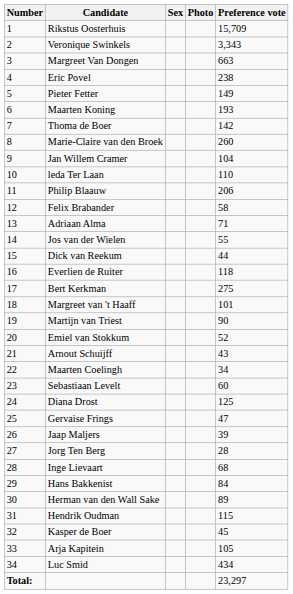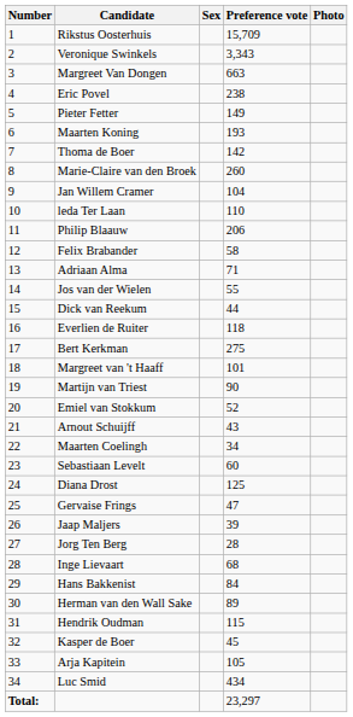columns swapped: Preference vote <-> Photo
